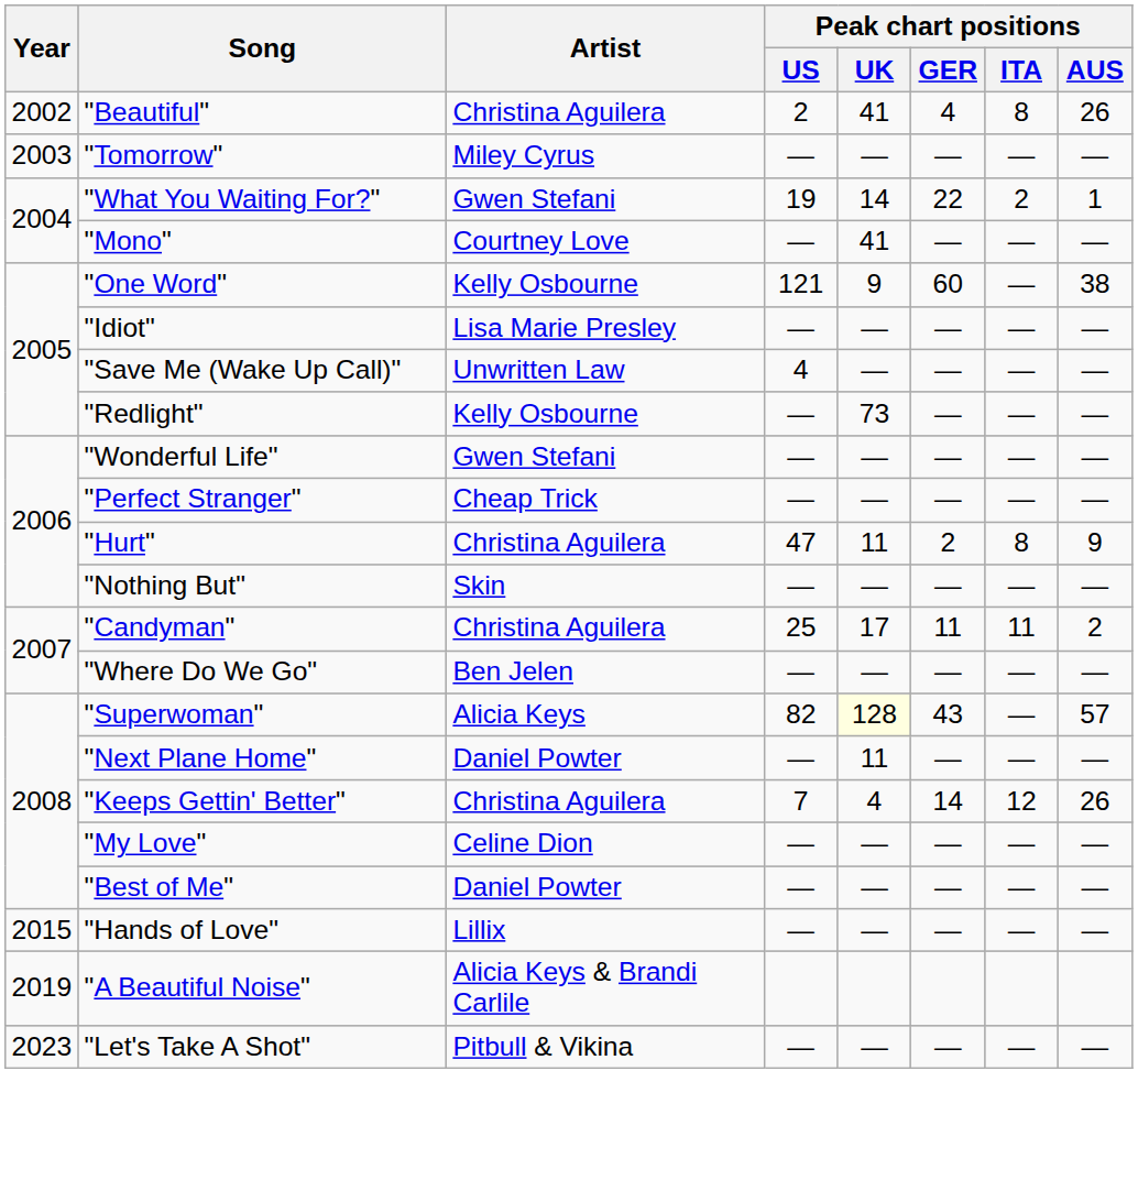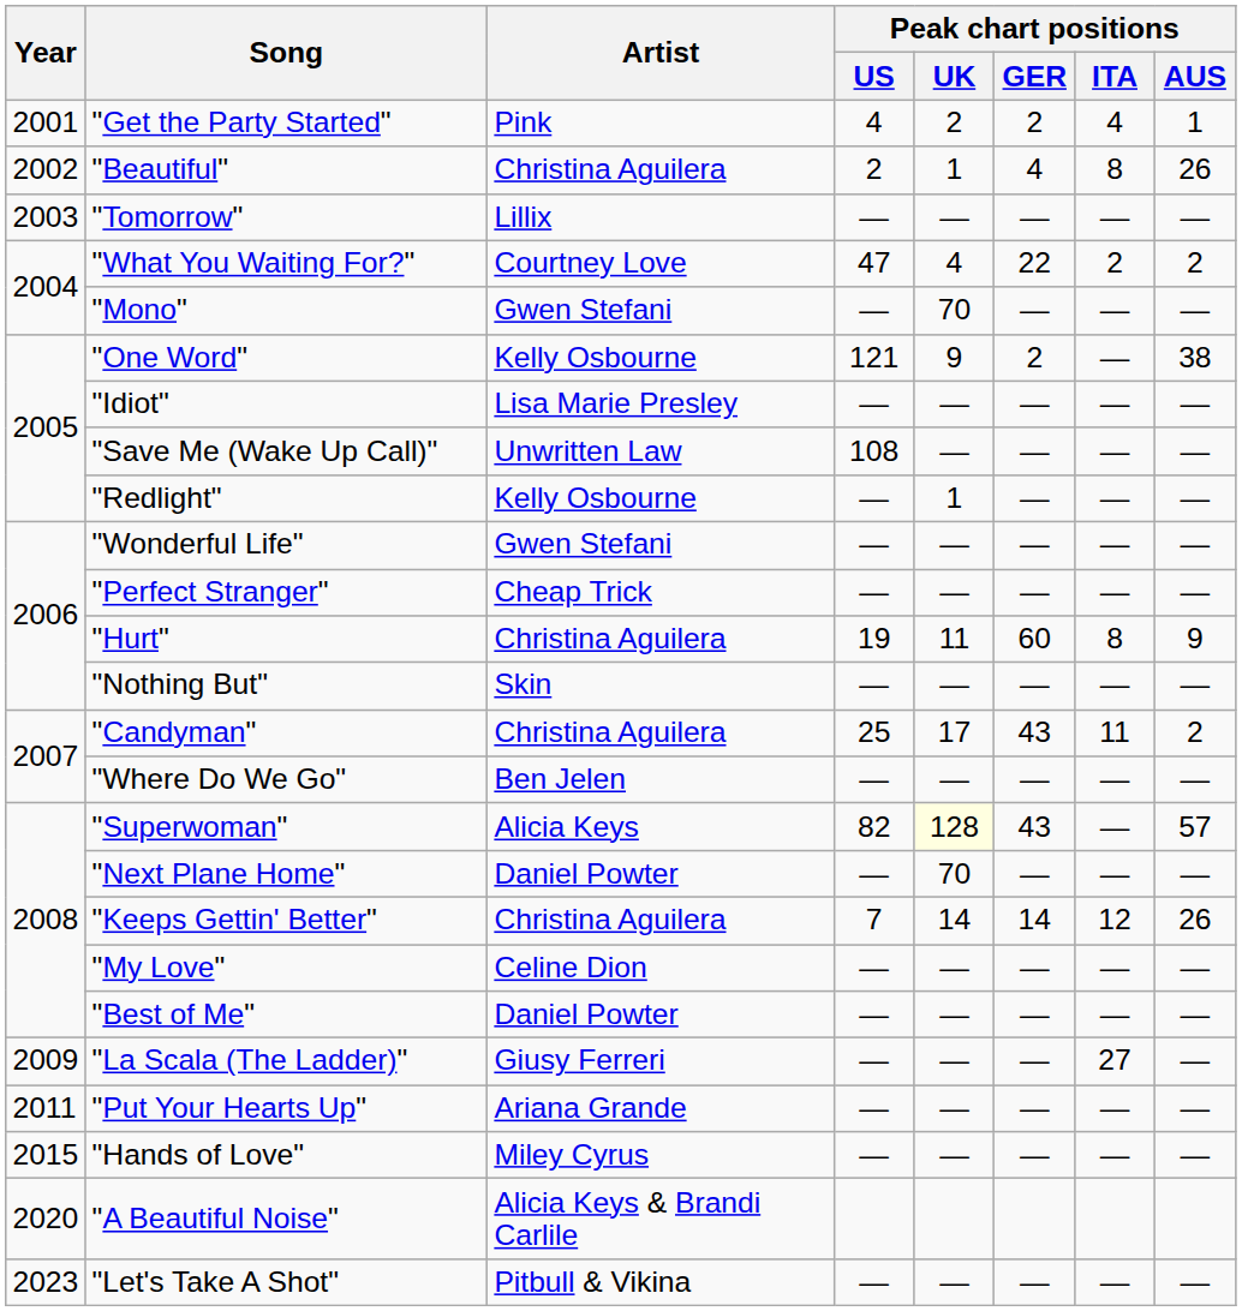+ row: 2001 | "Get the Party Started" | Pink | 4 | 2 | 2 | 4 | 1
"Beautiful" | Peak chart positions / UK: 41 -> 1
"Tomorrow" | Artist: Miley Cyrus -> Lillix
"What You Waiting For?" | Artist: Gwen Stefani -> Courtney Love
"What You Waiting For?" | Peak chart positions / US: 19 -> 47
"What You Waiting For?" | Peak chart positions / UK: 14 -> 4
"What You Waiting For?" | Peak chart positions / AUS: 1 -> 2
"Mono" | Artist: Courtney Love -> Gwen Stefani
"Mono" | Peak chart positions / UK: 41 -> 70
"One Word" | Peak chart positions / GER: 60 -> 2
"Save Me (Wake Up Call)" | Peak chart positions / US: 4 -> 108
"Redlight" | Peak chart positions / UK: 73 -> 1
"Hurt" | Peak chart positions / US: 47 -> 19
"Hurt" | Peak chart positions / GER: 2 -> 60
"Candyman" | Peak chart positions / GER: 11 -> 43
"Next Plane Home" | Peak chart positions / UK: 11 -> 70
"Keeps Gettin' Better" | Peak chart positions / UK: 4 -> 14
+ row: 2009 | "La Scala (The Ladder)" | Giusy Ferreri | — | — | — | 27 | —
+ row: 2011 | "Put Your Hearts Up" | Ariana Grande | — | — | — | — | —
"Hands of Love" | Artist: Lillix -> Miley Cyrus
"A Beautiful Noise" | Year: 2019 -> 2020
